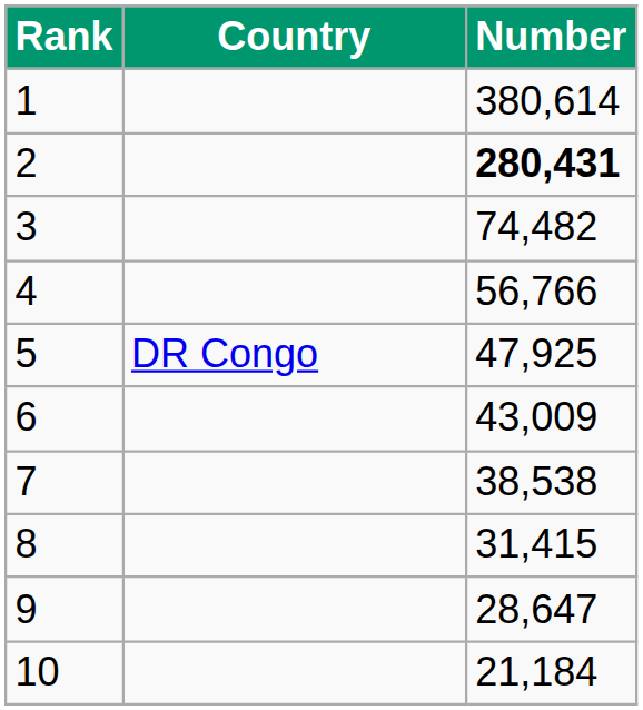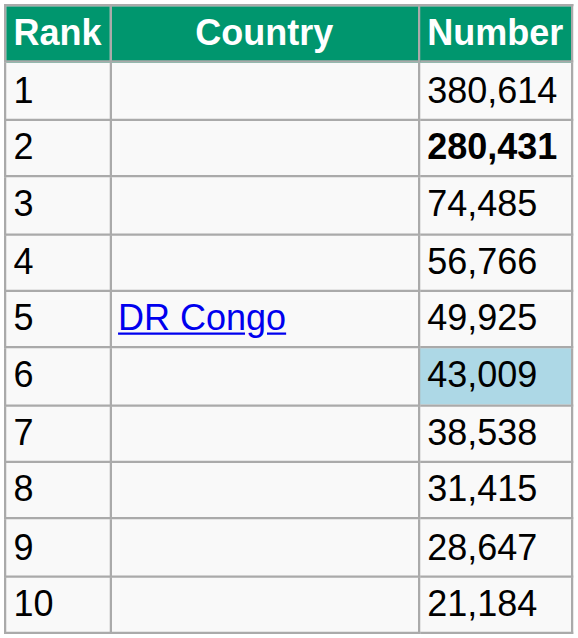3 | Number: 74,482 -> 74,485
5 | Number: 47,925 -> 49,925
6 | Number: no background -> lightblue background
